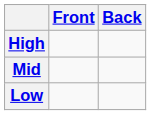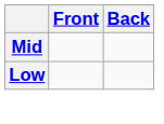- row: High
